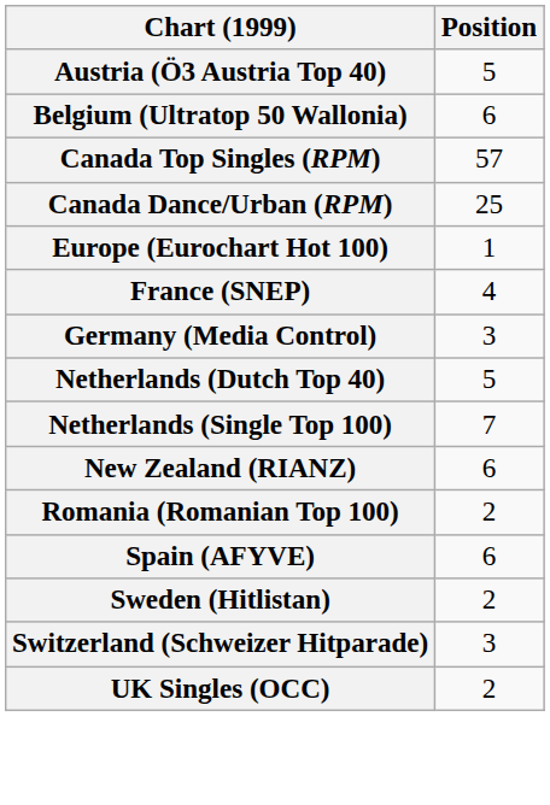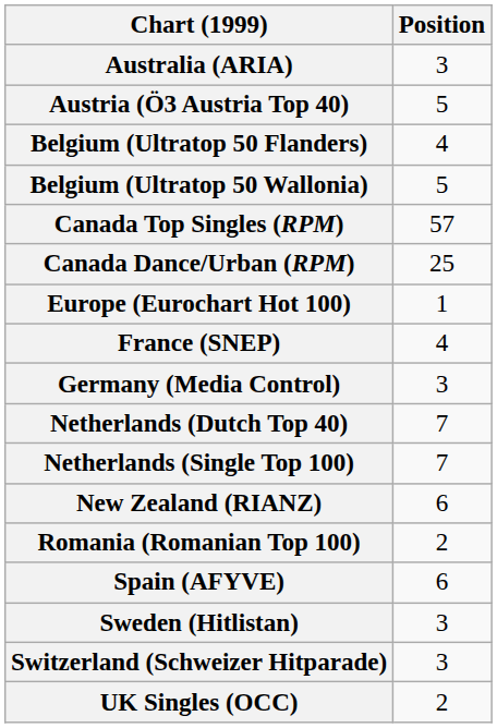+ row: Australia (ARIA) | 3
+ row: Belgium (Ultratop 50 Flanders) | 4
Belgium (Ultratop 50 Wallonia) | Position: 6 -> 5
Netherlands (Dutch Top 40) | Position: 5 -> 7
Sweden (Hitlistan) | Position: 2 -> 3
